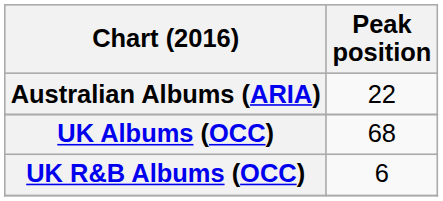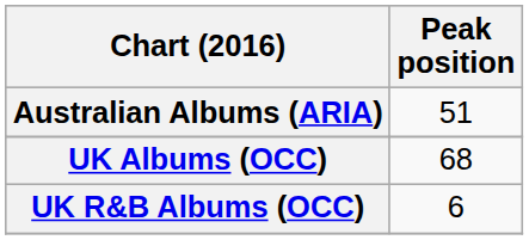Australian Albums (ARIA) | Peak position: 22 -> 51
